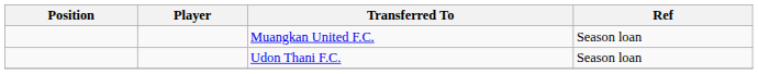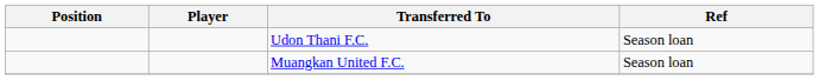rows swapped: Muangkan United F.C. <-> Udon Thani F.C.
